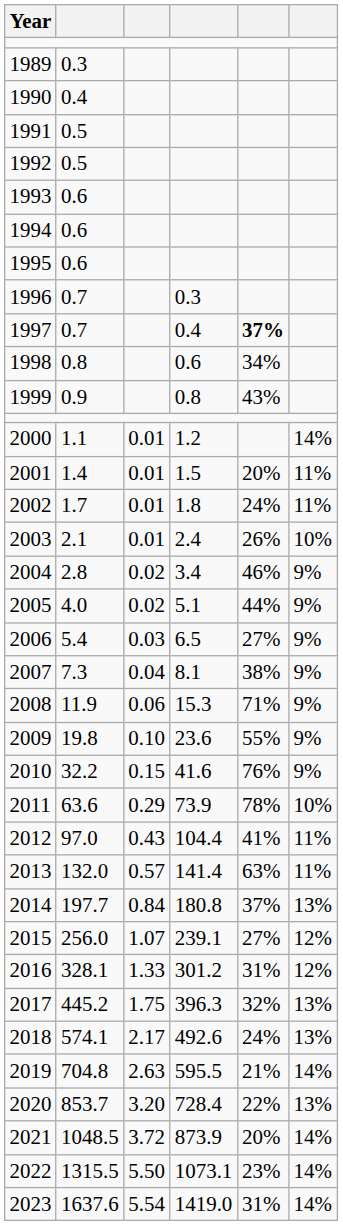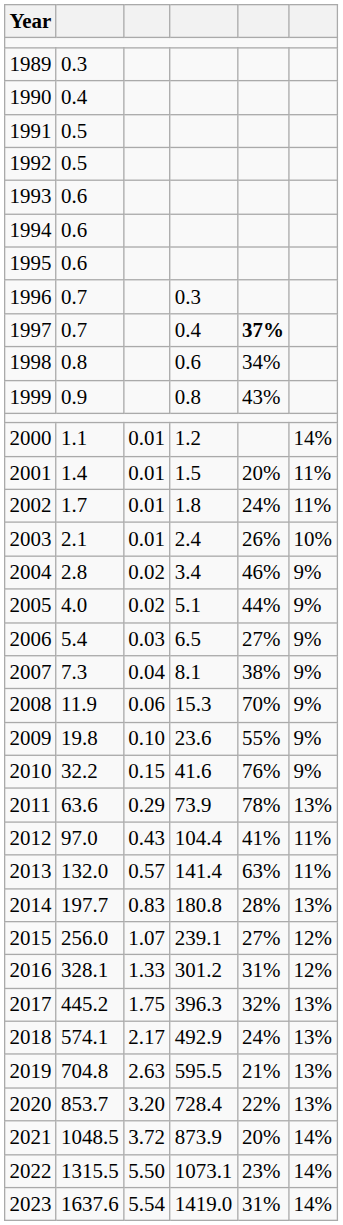2008 | column 5: 71% -> 70%
2011 | column 6: 10% -> 13%
2014 | column 3: 0.84 -> 0.83
2014 | column 5: 37% -> 28%
2018 | column 4: 492.6 -> 492.9
2019 | column 6: 14% -> 13%
